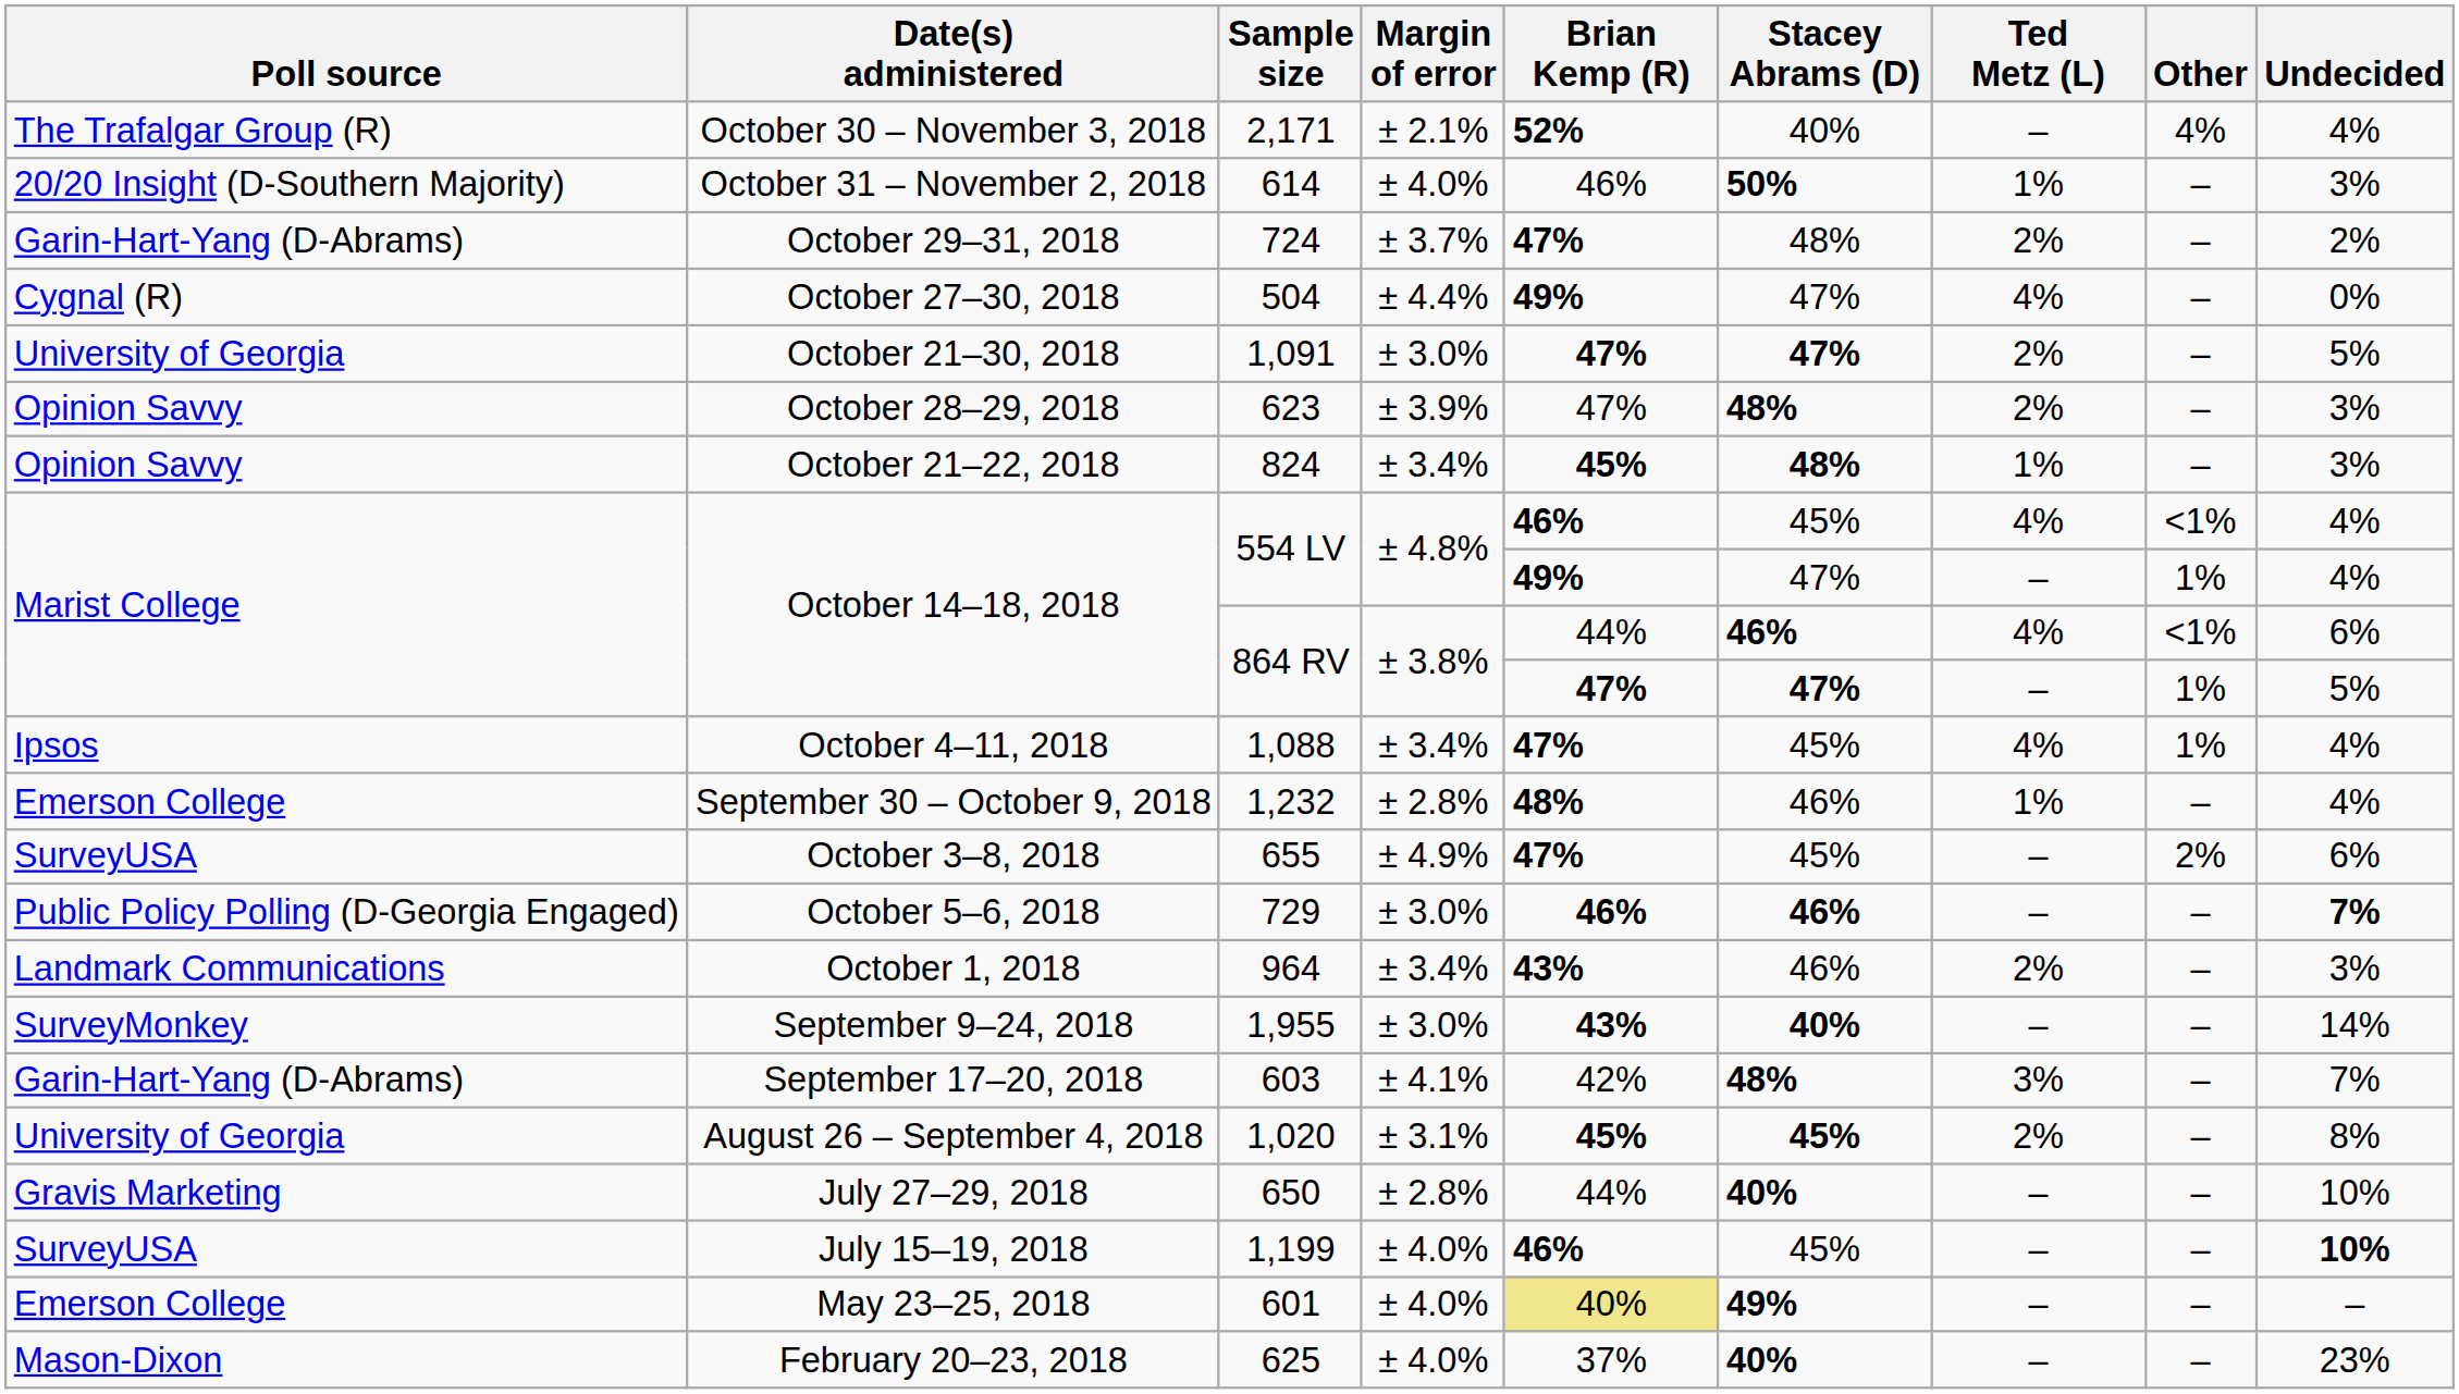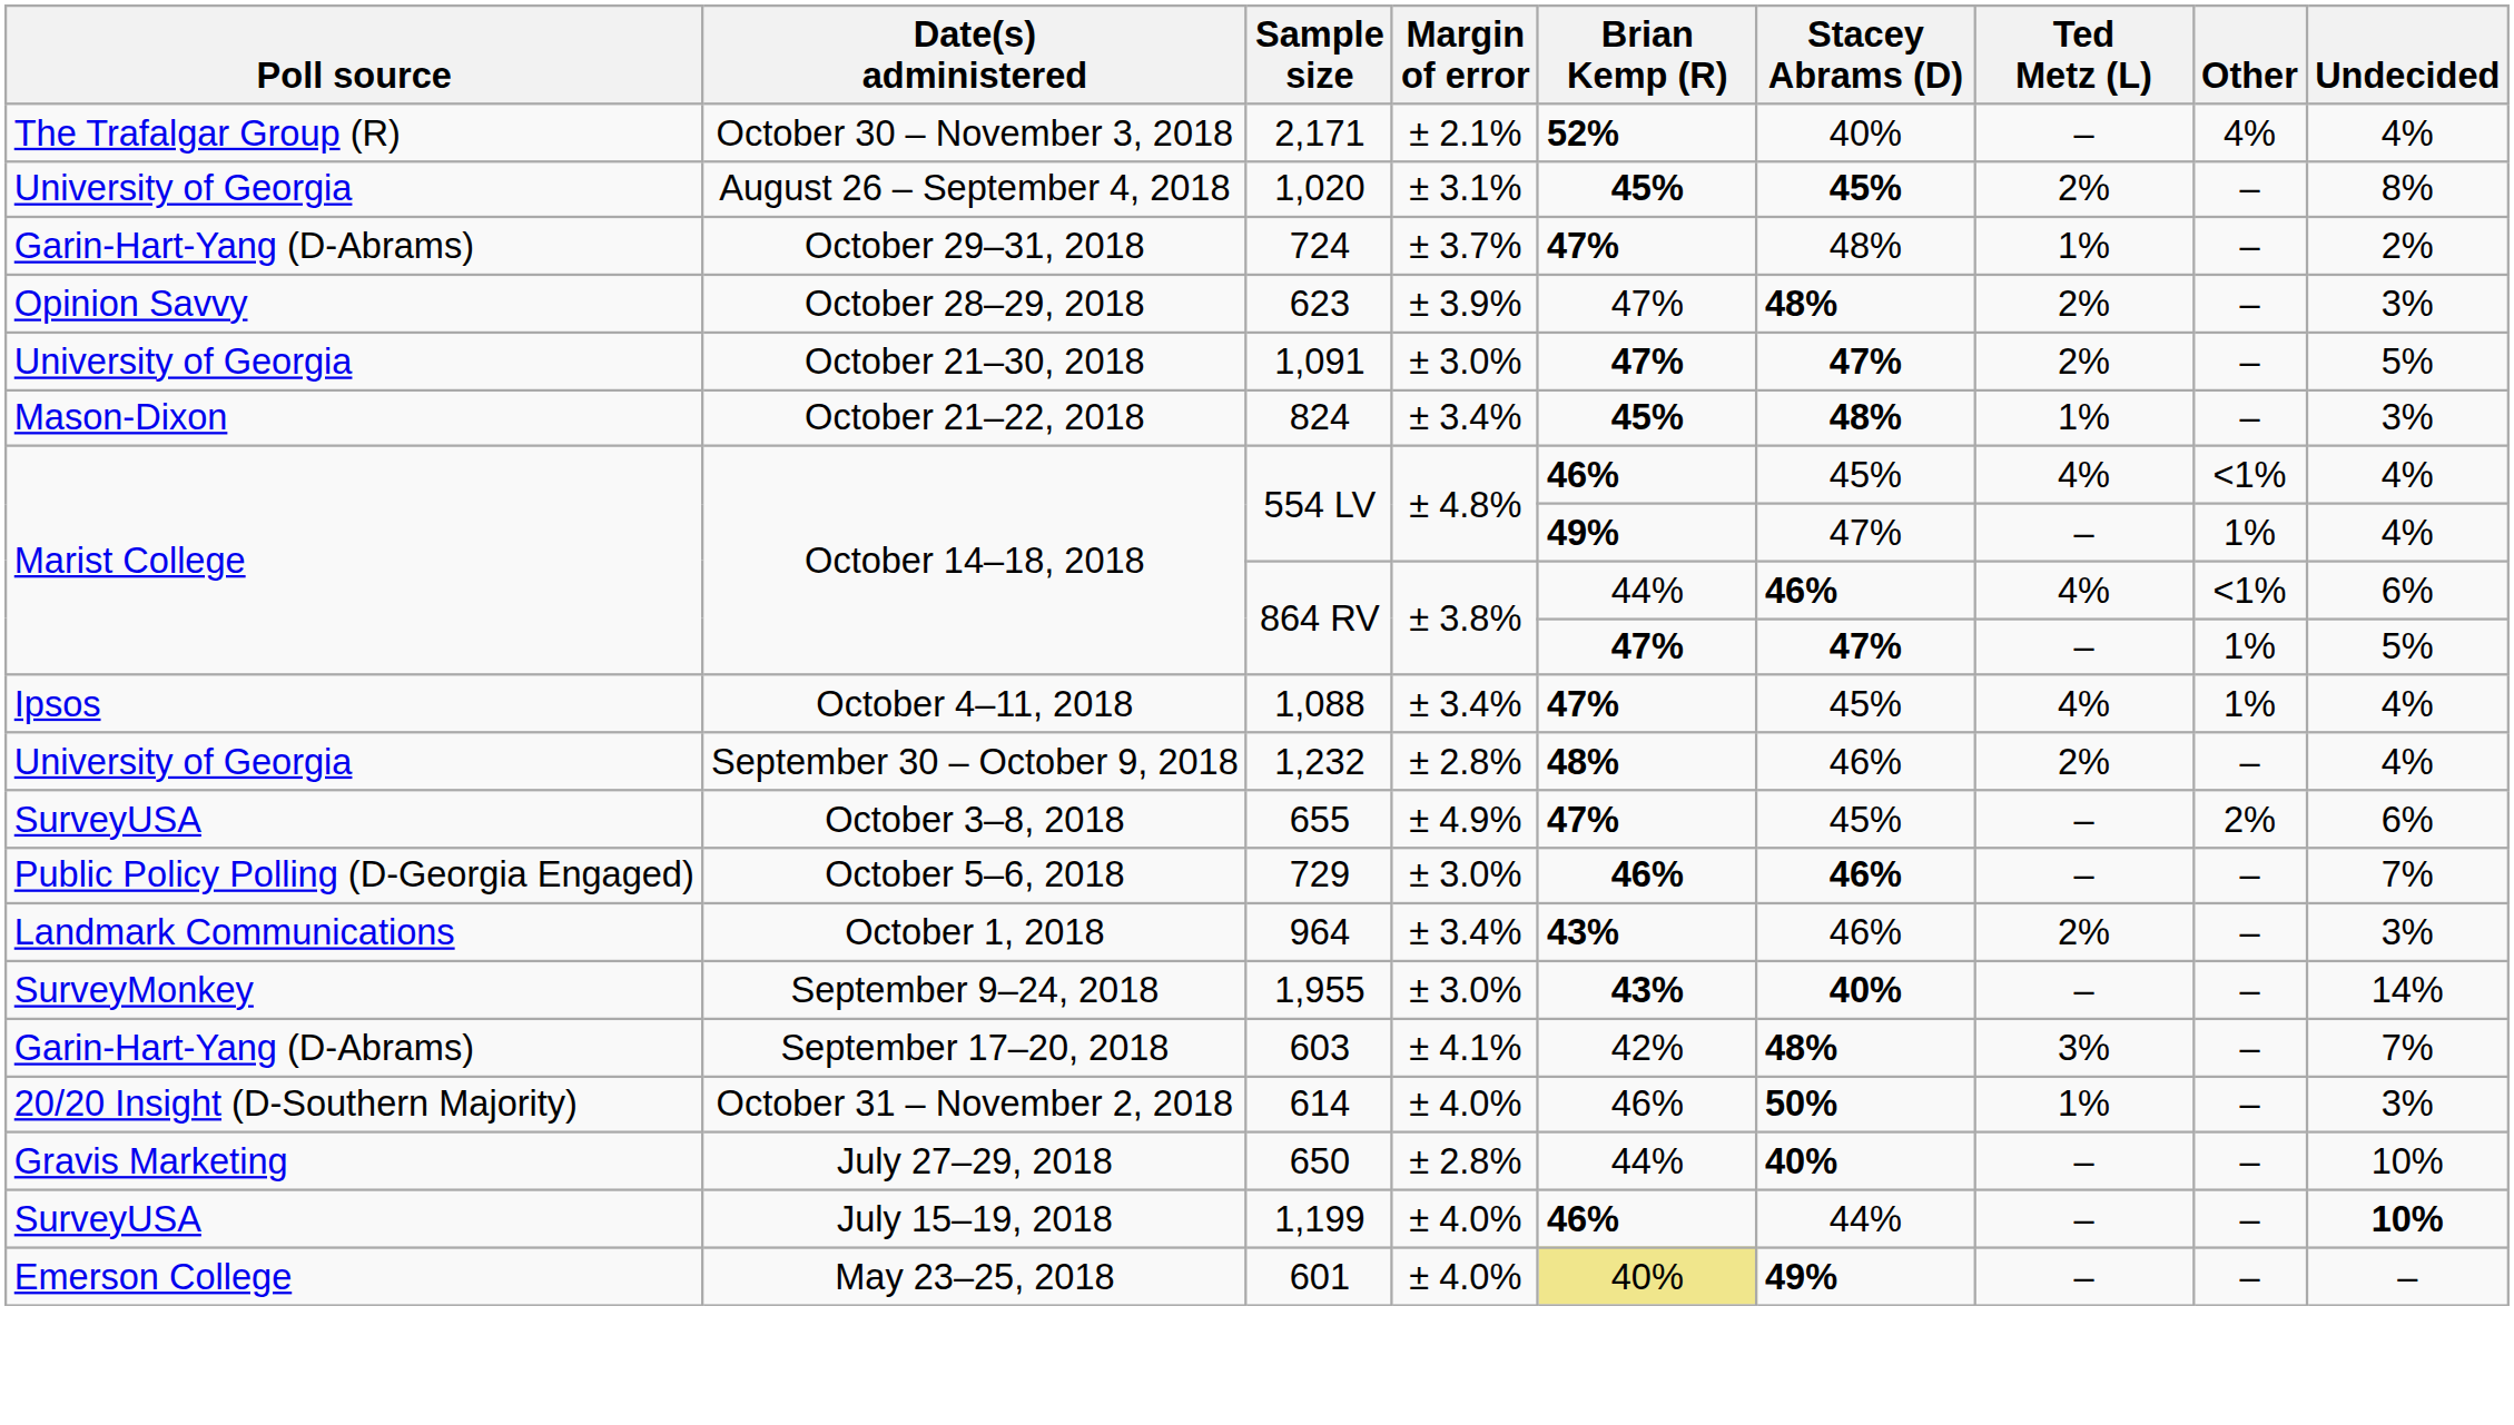rows swapped: 614 <-> 1,020
724 | Ted Metz (L): 2% -> 1%
- row: Cygnal (R) | October 27–30, 2018 | 504 | ± 4.4% | 49% | 47% | 4% | – | 0%
rows swapped: 1,091 <-> 623
824 | Poll source: Opinion Savvy -> Mason-Dixon
1,232 | Poll source: Emerson College -> University of Georgia
1,232 | Ted Metz (L): 1% -> 2%
729 | Undecided: bold -> normal
1,199 | Stacey Abrams (D): 45% -> 44%
- row: Mason-Dixon | February 20–23, 2018 | 625 | ± 4.0% | 37% | 40% | – | – | 23%
